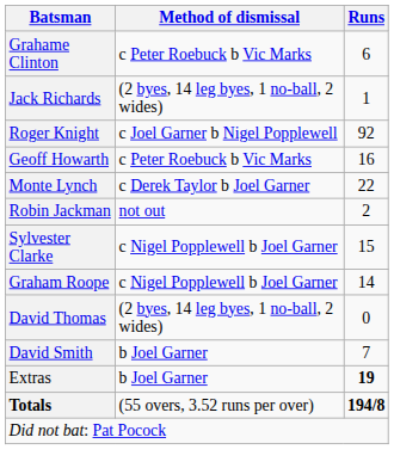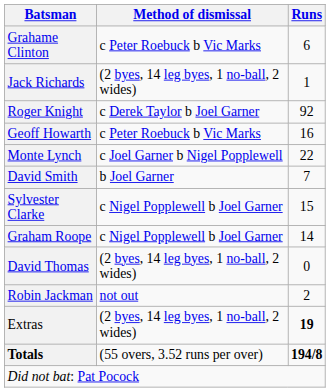Roger Knight | Method of dismissal: c Joel Garner b Nigel Popplewell -> c Derek Taylor b Joel Garner
Monte Lynch | Method of dismissal: c Derek Taylor b Joel Garner -> c Joel Garner b Nigel Popplewell
rows swapped: David Smith <-> Robin Jackman
Extras | Method of dismissal: b Joel Garner -> (2 byes, 14 leg byes, 1 no-ball, 2 wides)
